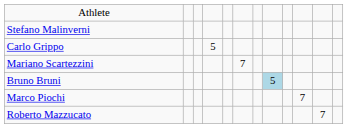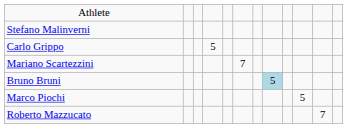Marco Piochi | column 10: 7 -> 5
